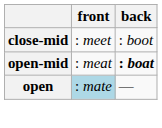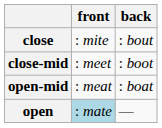+ row: close | : mite | : bout
open-mid | back: bold -> normal
